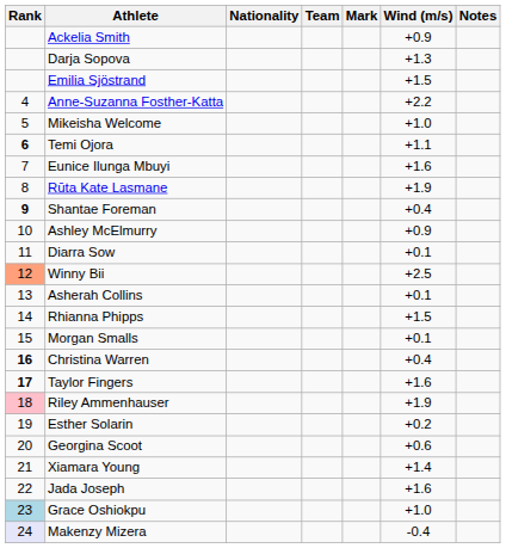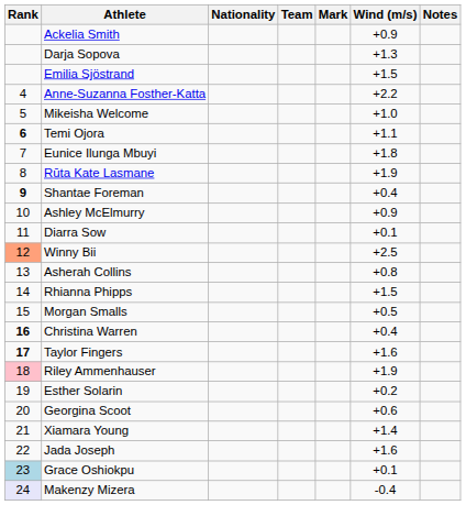Eunice Ilunga Mbuyi | Wind (m/s): +1.6 -> +1.8
Asherah Collins | Wind (m/s): +0.1 -> +0.8
Morgan Smalls | Wind (m/s): +0.1 -> +0.5
Grace Oshiokpu | Wind (m/s): +1.0 -> +0.1
